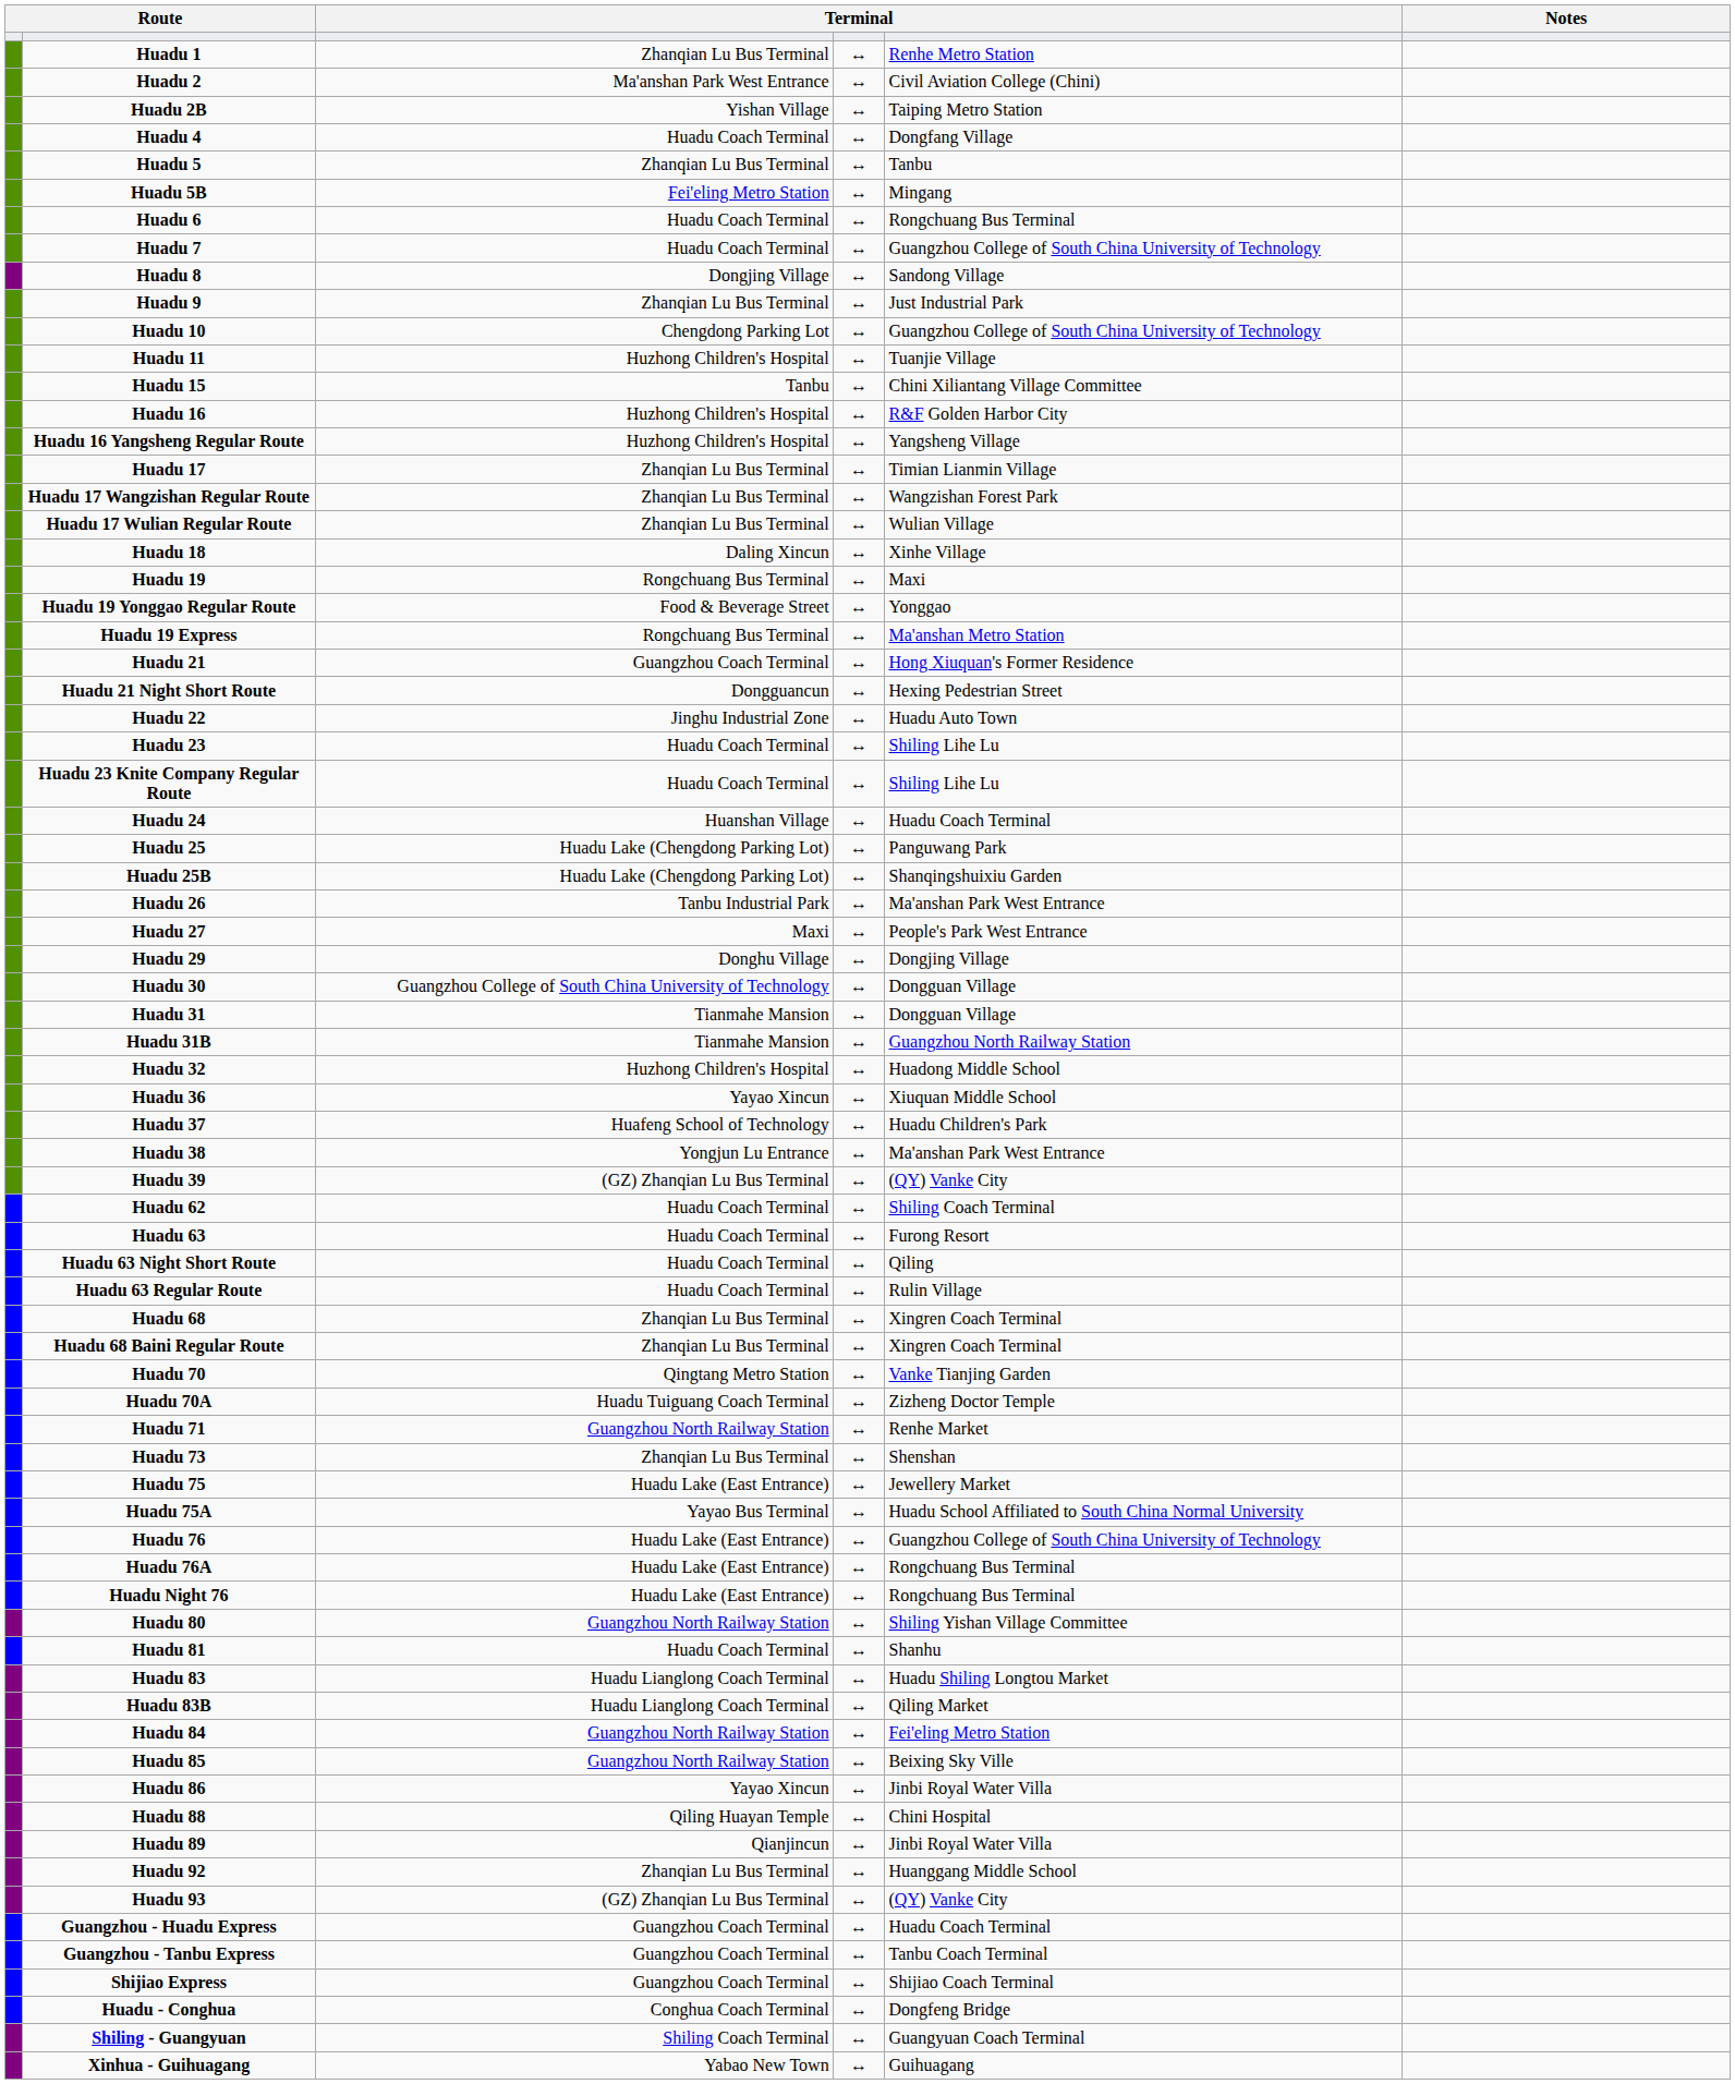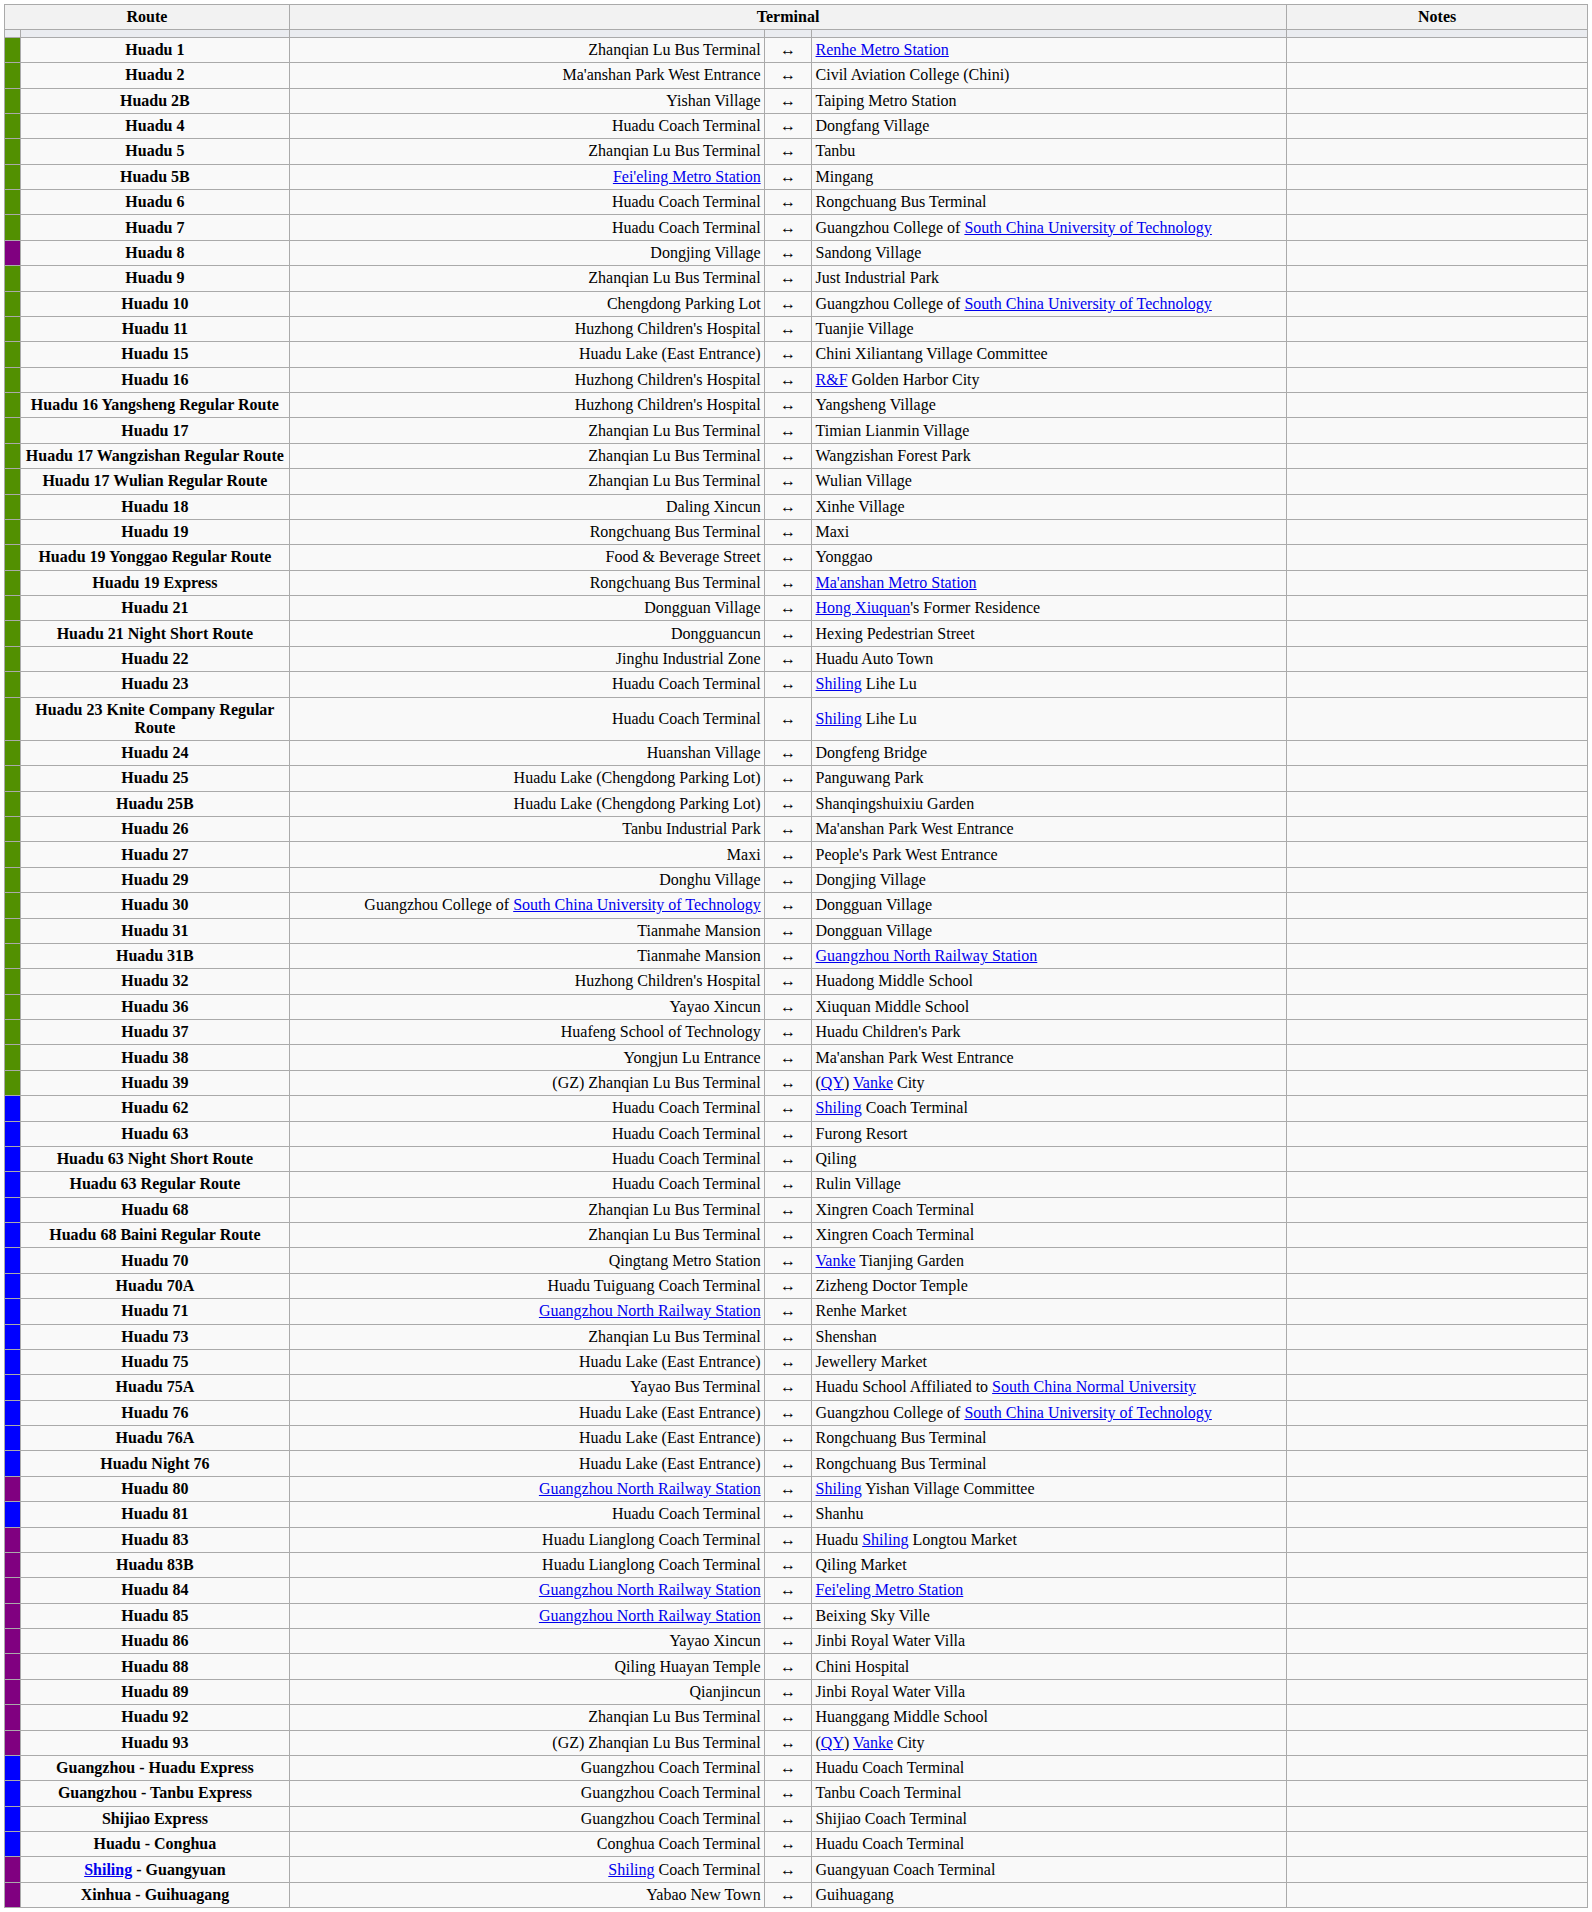Huadu 15 | column 3: Tanbu -> Huadu Lake (East Entrance)
Huadu 21 | column 3: Guangzhou Coach Terminal -> Dongguan Village
Huadu 24 | column 5: Huadu Coach Terminal -> Dongfeng Bridge
Huadu - Conghua | column 5: Dongfeng Bridge -> Huadu Coach Terminal
